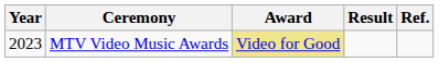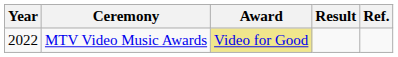MTV Video Music Awards | Year: 2023 -> 2022
